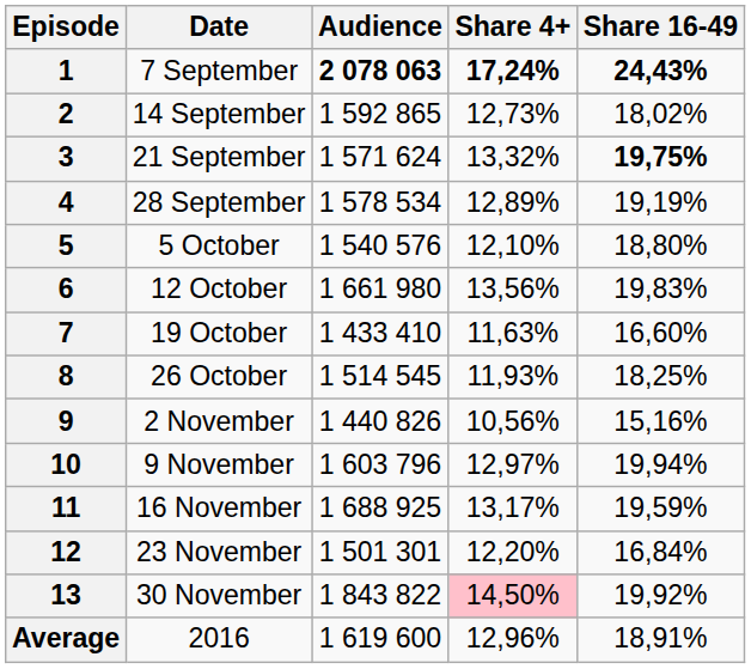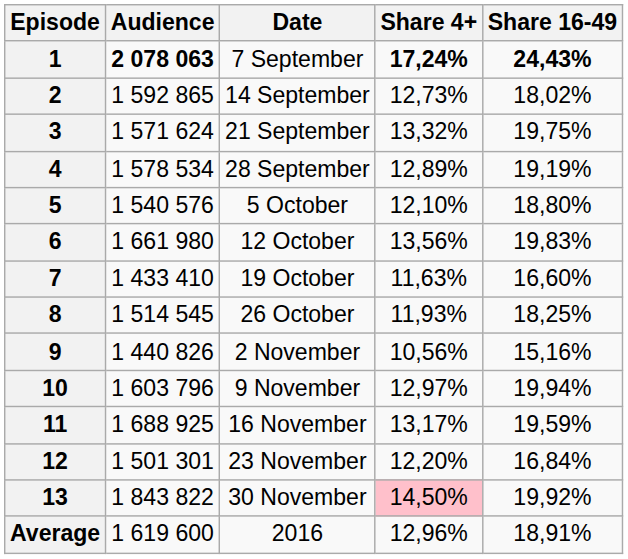columns swapped: Date <-> Audience
3 | Share 16-49: bold -> normal
